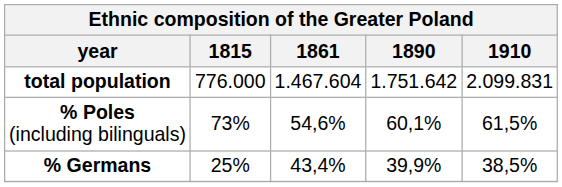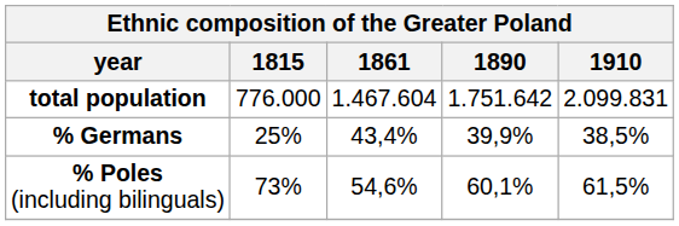rows swapped: % Poles (including bilinguals) <-> % Germans
